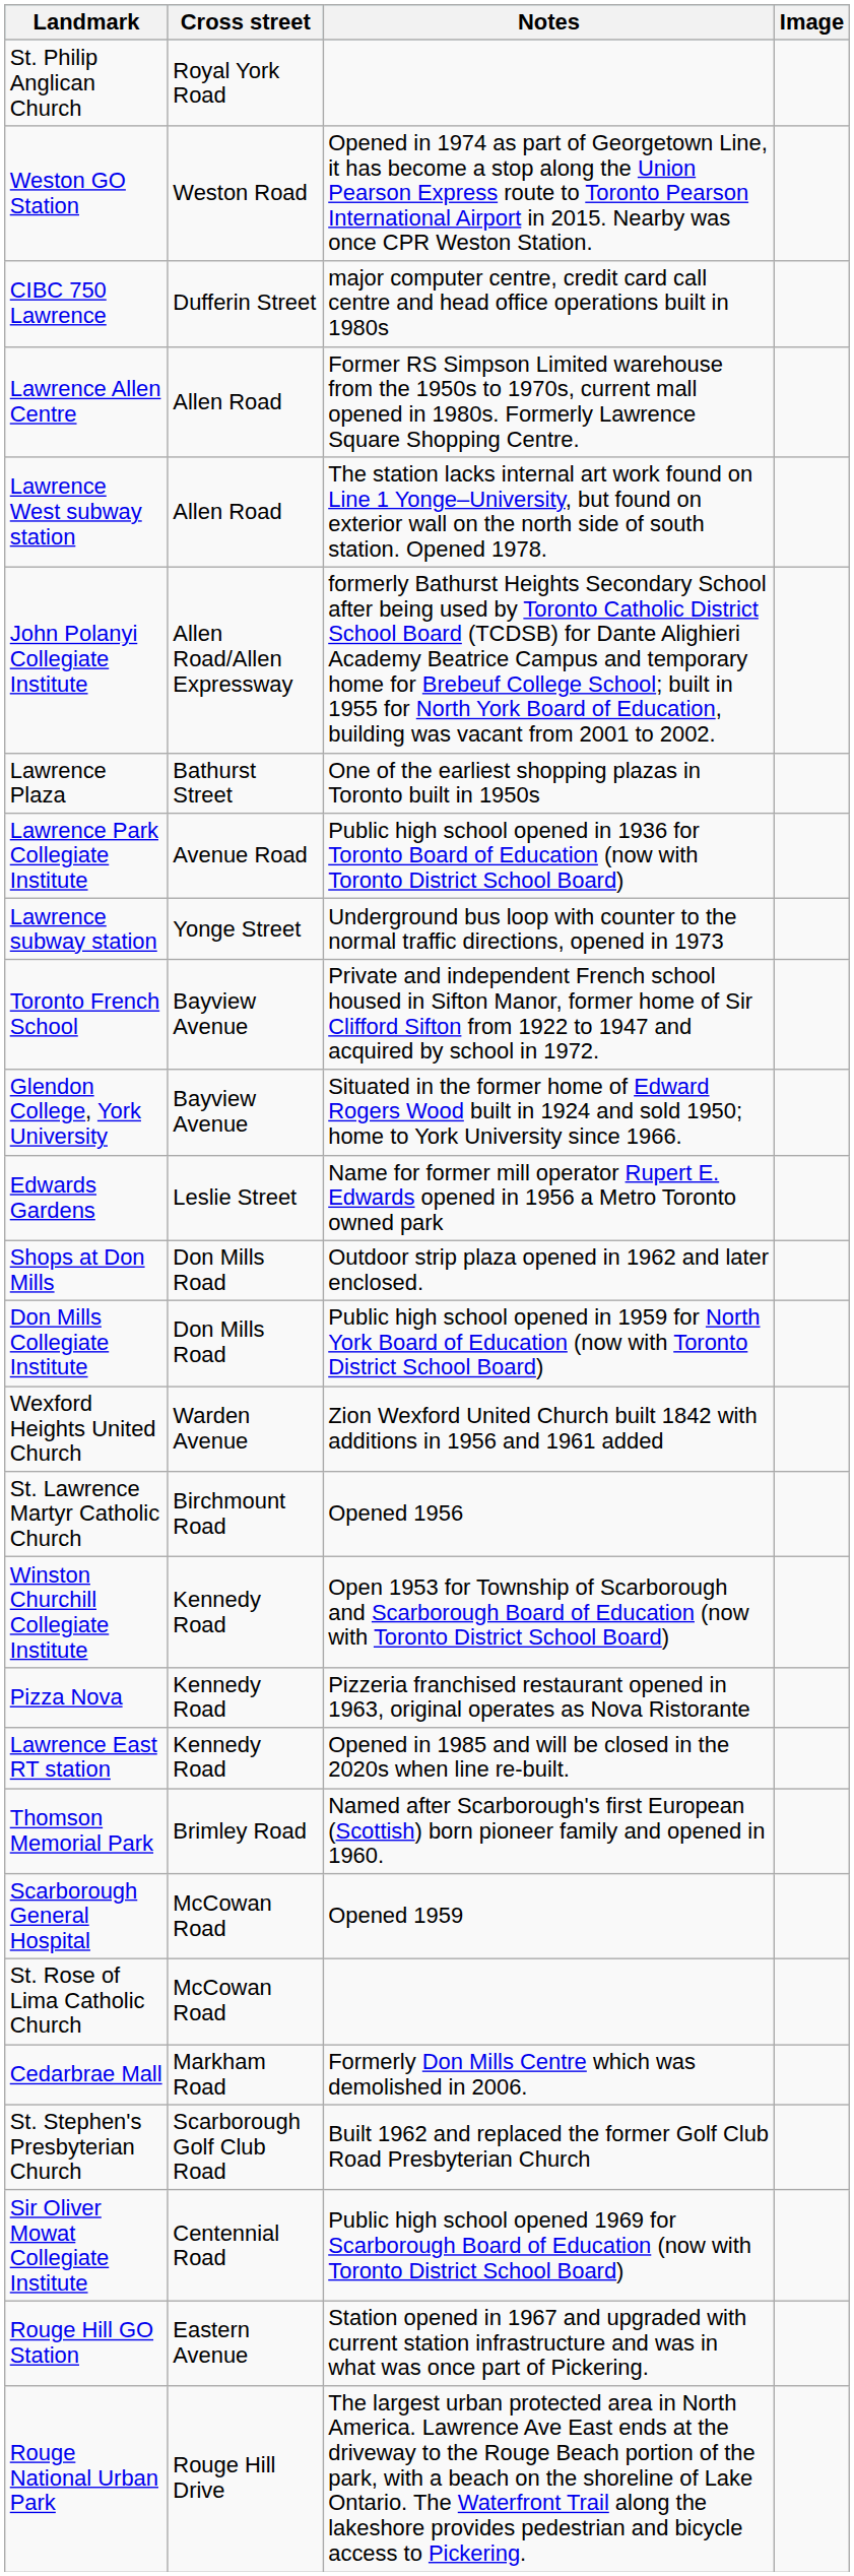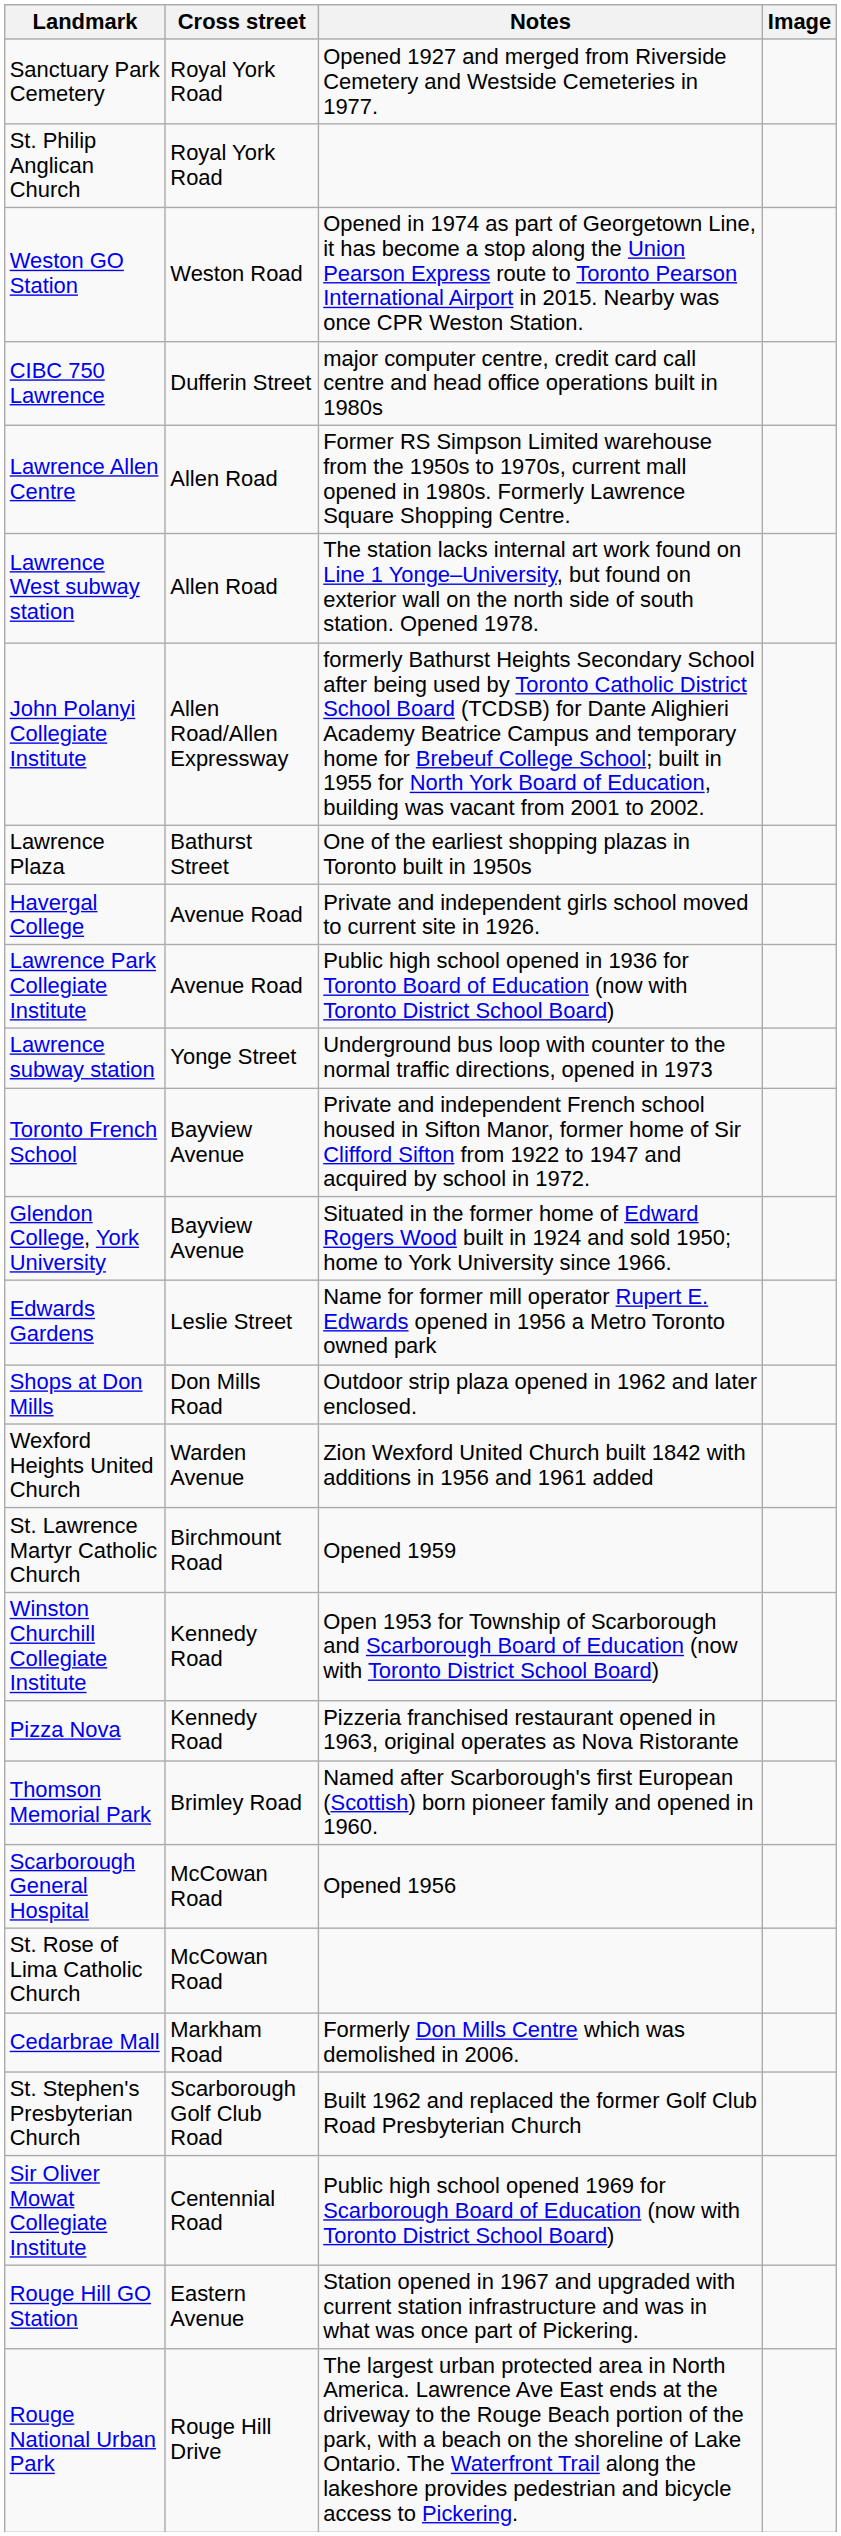+ row: Sanctuary Park Cemetery | Royal York Road | Opened 1927 and merged from Riverside Cemetery and Westside Cemeteries in 1977.
+ row: Havergal College | Avenue Road | Private and independent girls school moved to current site in 1926.
- row: Don Mills Collegiate Institute | Don Mills Road | Public high school opened in 1959 for North York Board of Education (now with Toronto District School Board)
St. Lawrence Martyr Catholic Church | Notes: Opened 1956 -> Opened 1959
- row: Lawrence East RT station | Kennedy Road | Opened in 1985 and will be closed in the 2020s when line re-built.
Scarborough General Hospital | Notes: Opened 1959 -> Opened 1956
